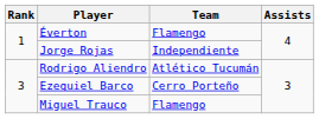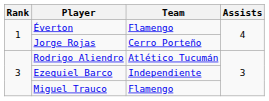Jorge Rojas | Team: Independiente -> Cerro Porteño
Ezequiel Barco | Team: Cerro Porteño -> Independiente
